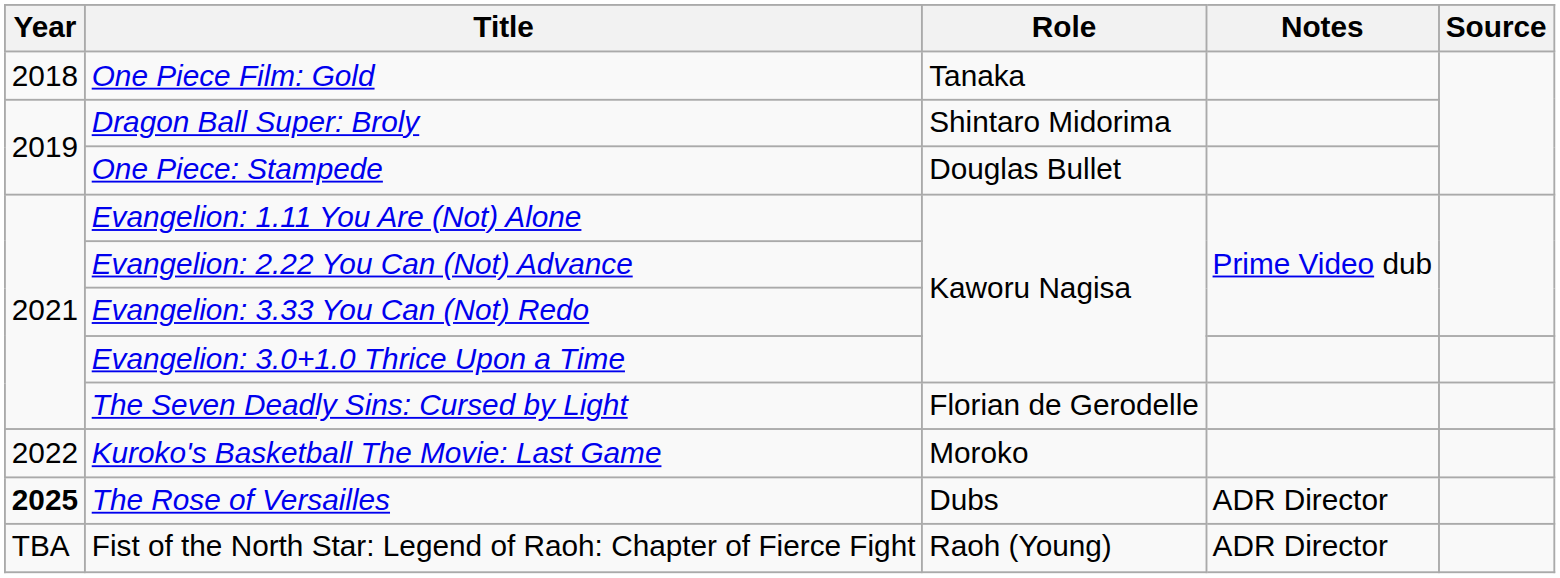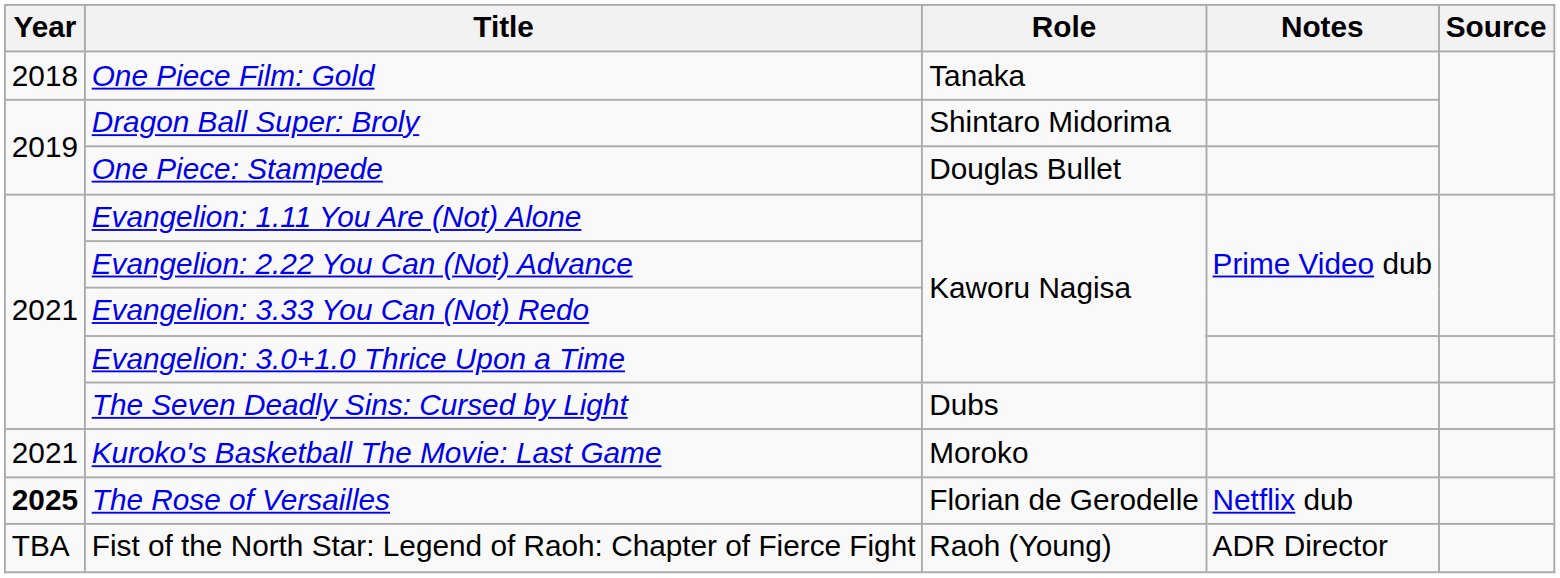The Seven Deadly Sins: Cursed by Light | Role: Florian de Gerodelle -> Dubs
Kuroko's Basketball The Movie: Last Game | Year: 2022 -> 2021
The Rose of Versailles | Role: Dubs -> Florian de Gerodelle
The Rose of Versailles | Notes: ADR Director -> Netflix dub
